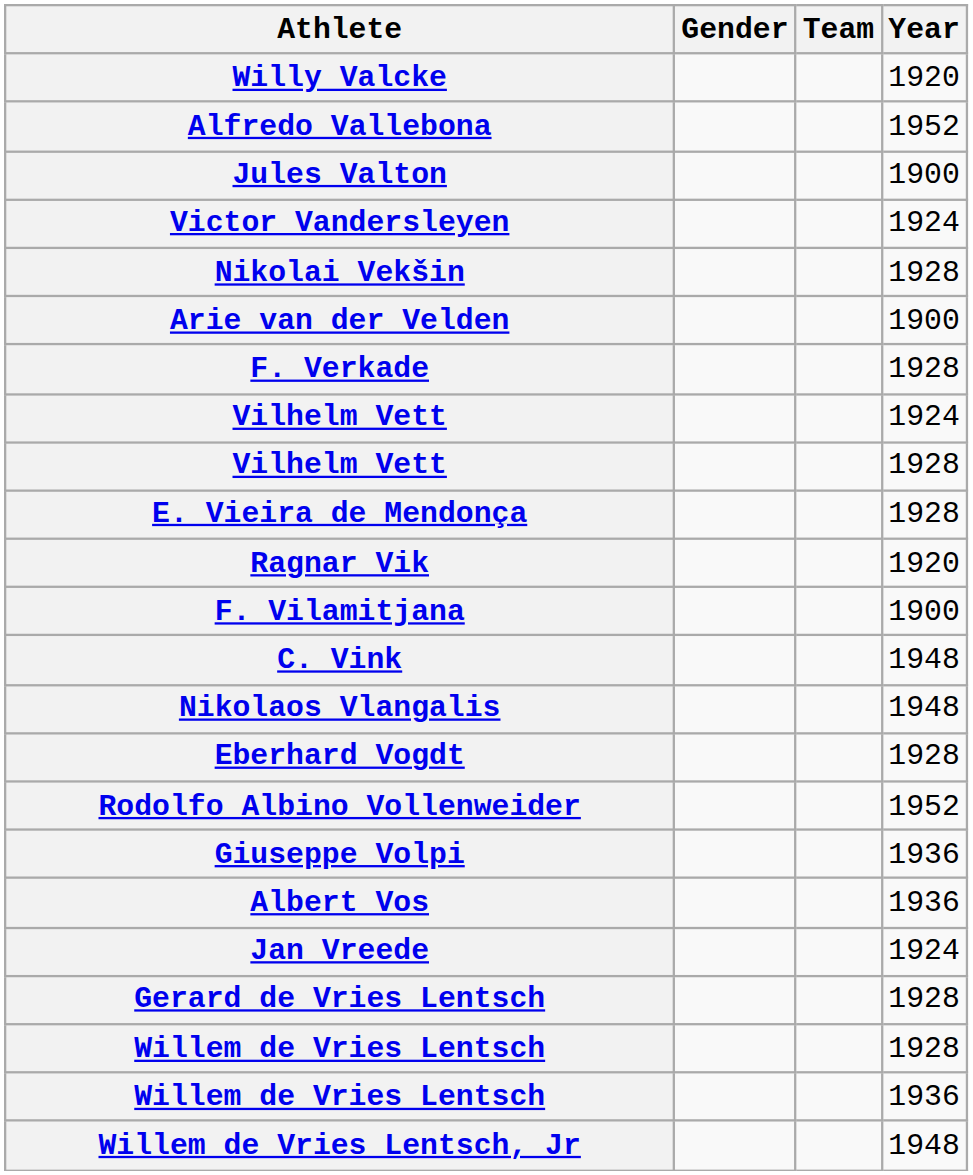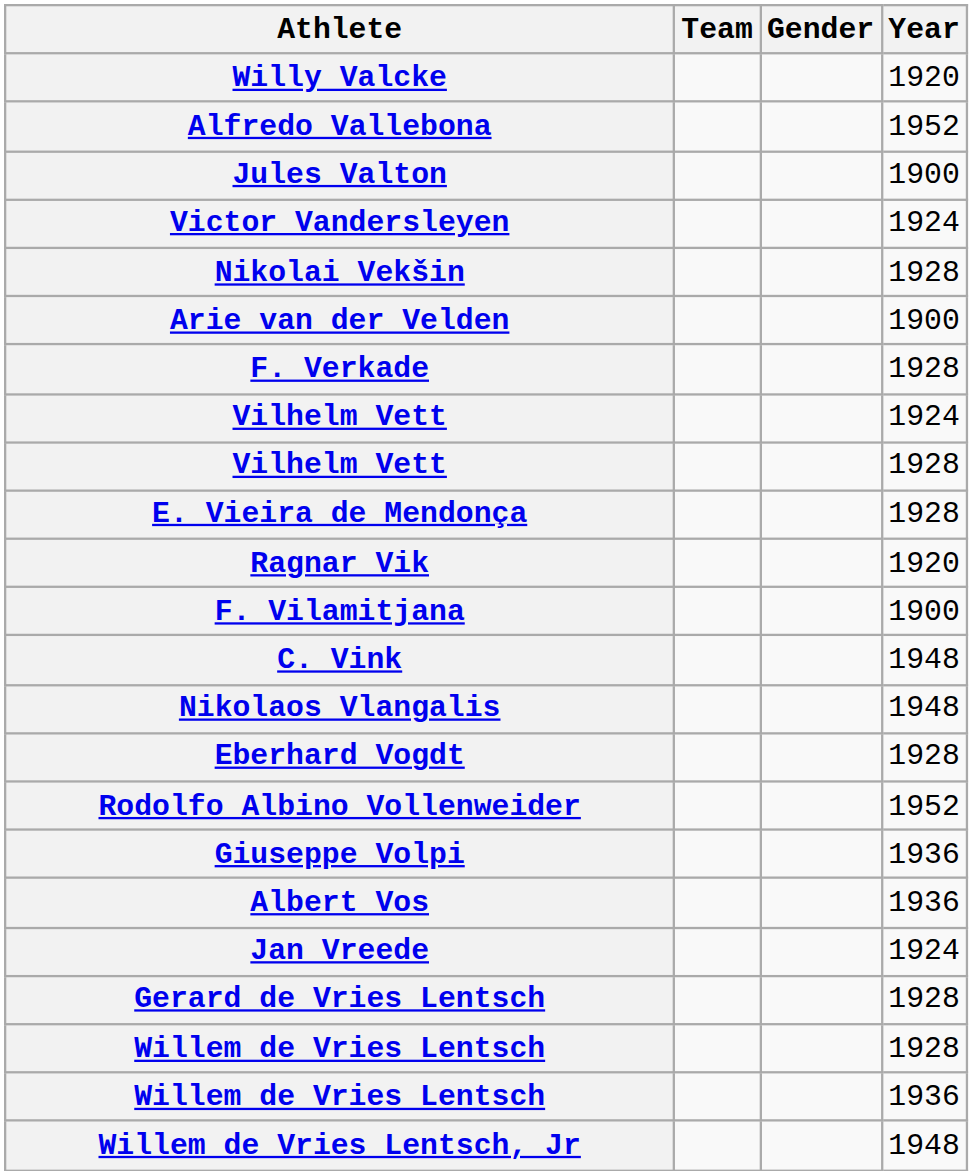columns swapped: Gender <-> Team
